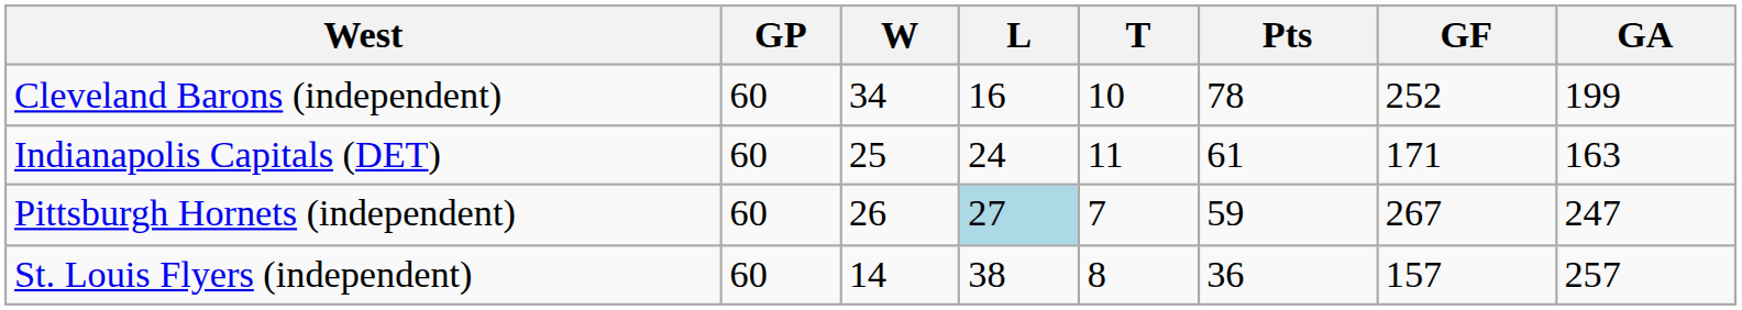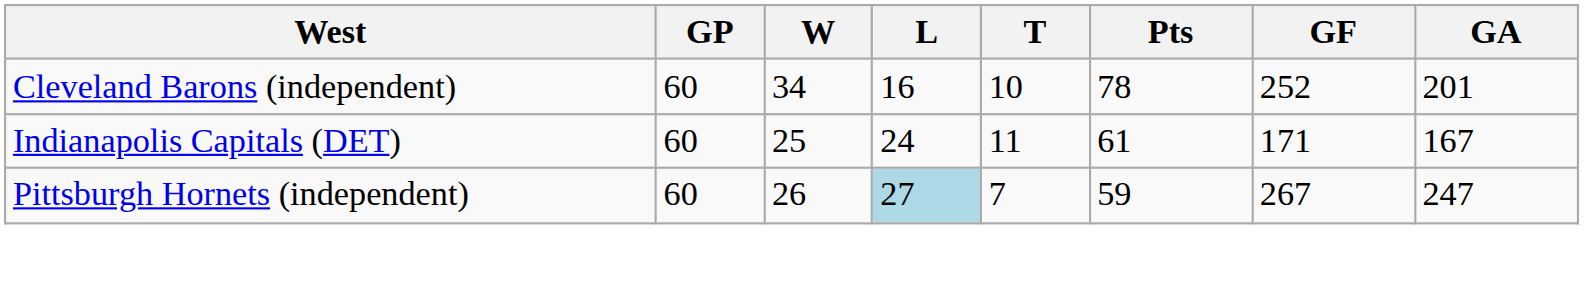Cleveland Barons (independent) | GA: 199 -> 201
Indianapolis Capitals (DET) | GA: 163 -> 167
- row: St. Louis Flyers (independent) | 60 | 14 | 38 | 8 | 36 | 157 | 257
